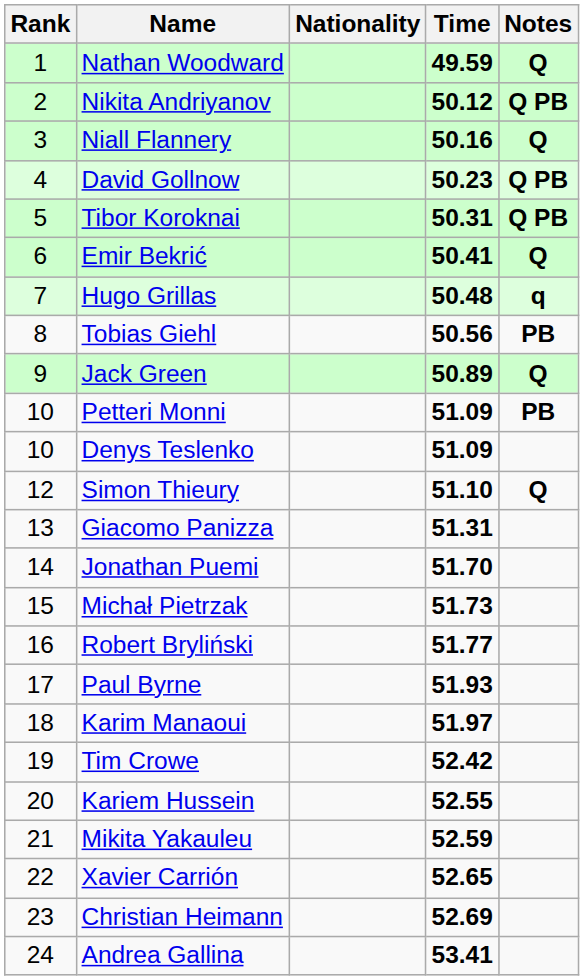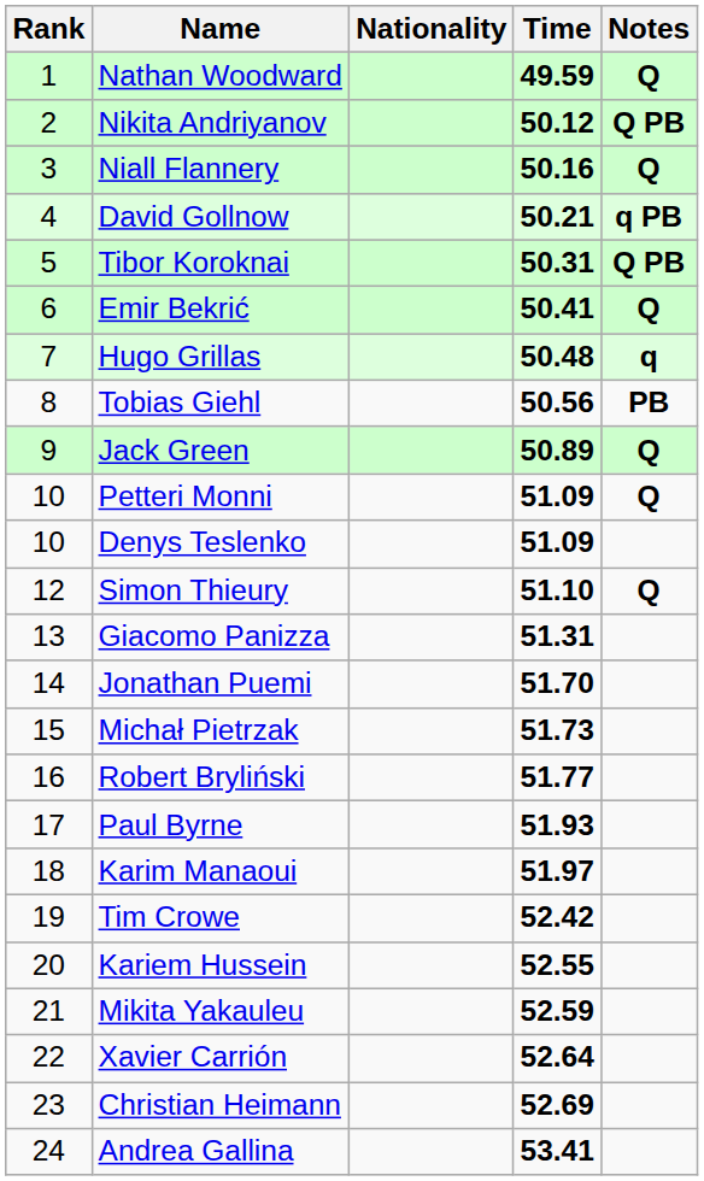David Gollnow | Time: 50.23 -> 50.21
David Gollnow | Notes: Q PB -> q PB
Petteri Monni | Notes: PB -> Q
Xavier Carrión | Time: 52.65 -> 52.64
